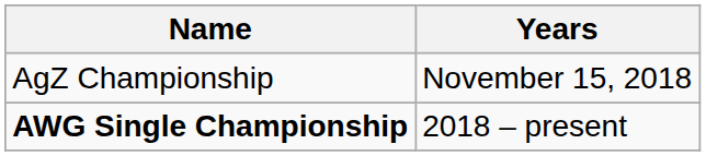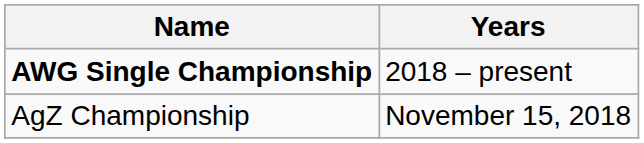rows swapped: AgZ Championship <-> AWG Single Championship
